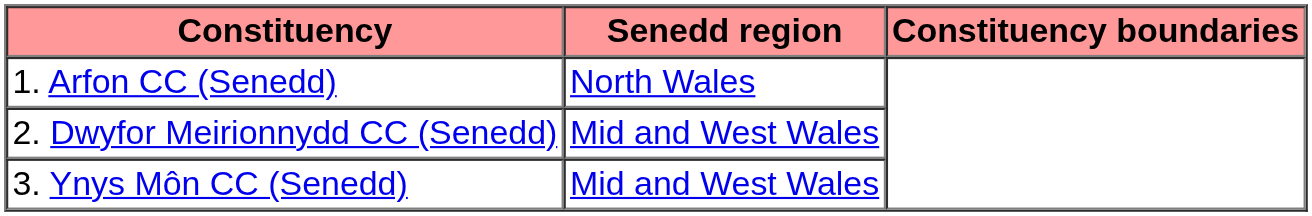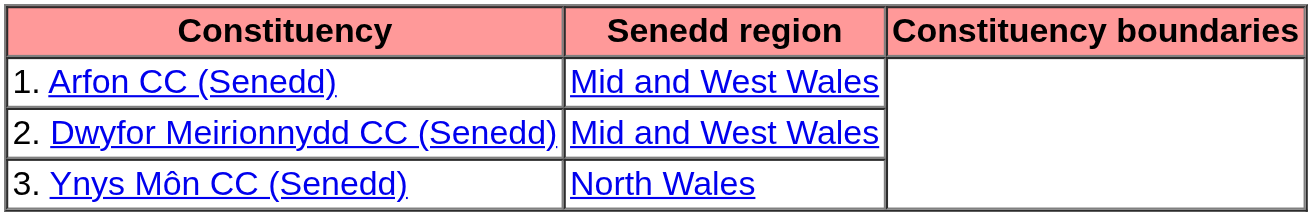1. Arfon CC (Senedd) | Senedd region: North Wales -> Mid and West Wales
3. Ynys Môn CC (Senedd) | Senedd region: Mid and West Wales -> North Wales
